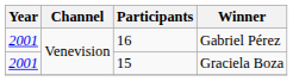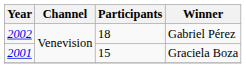Gabriel Pérez | Year: 2001 -> 2002
Gabriel Pérez | Participants: 16 -> 18
